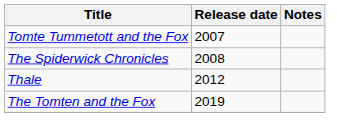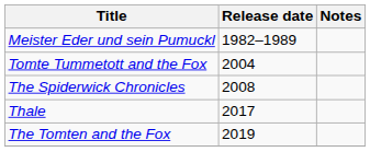+ row: Meister Eder und sein Pumuckl | 1982–1989
Tomte Tummetott and the Fox | Release date: 2007 -> 2004
Thale | Release date: 2012 -> 2017
